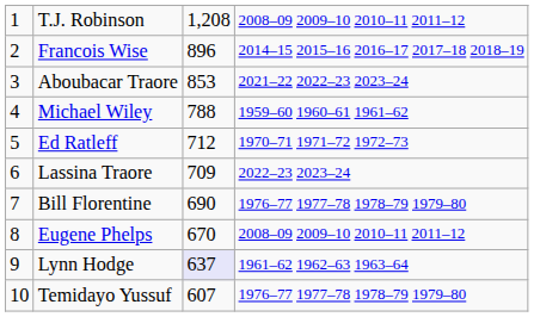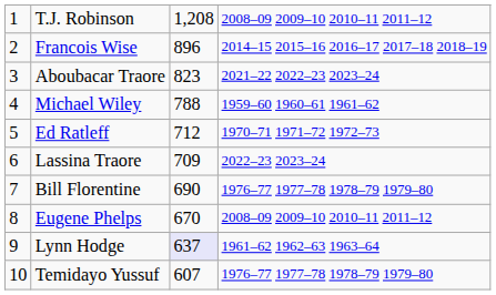Aboubacar Traore | column 3: 853 -> 823
